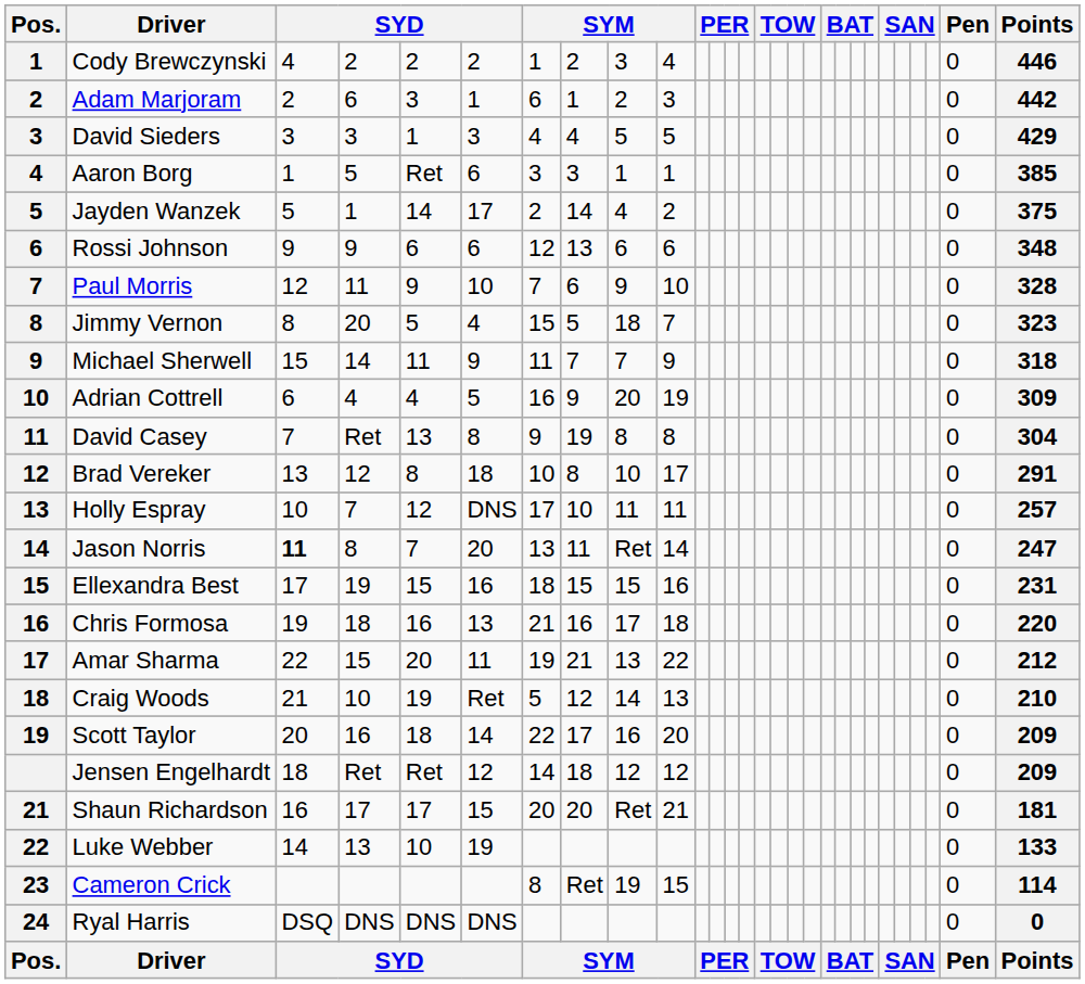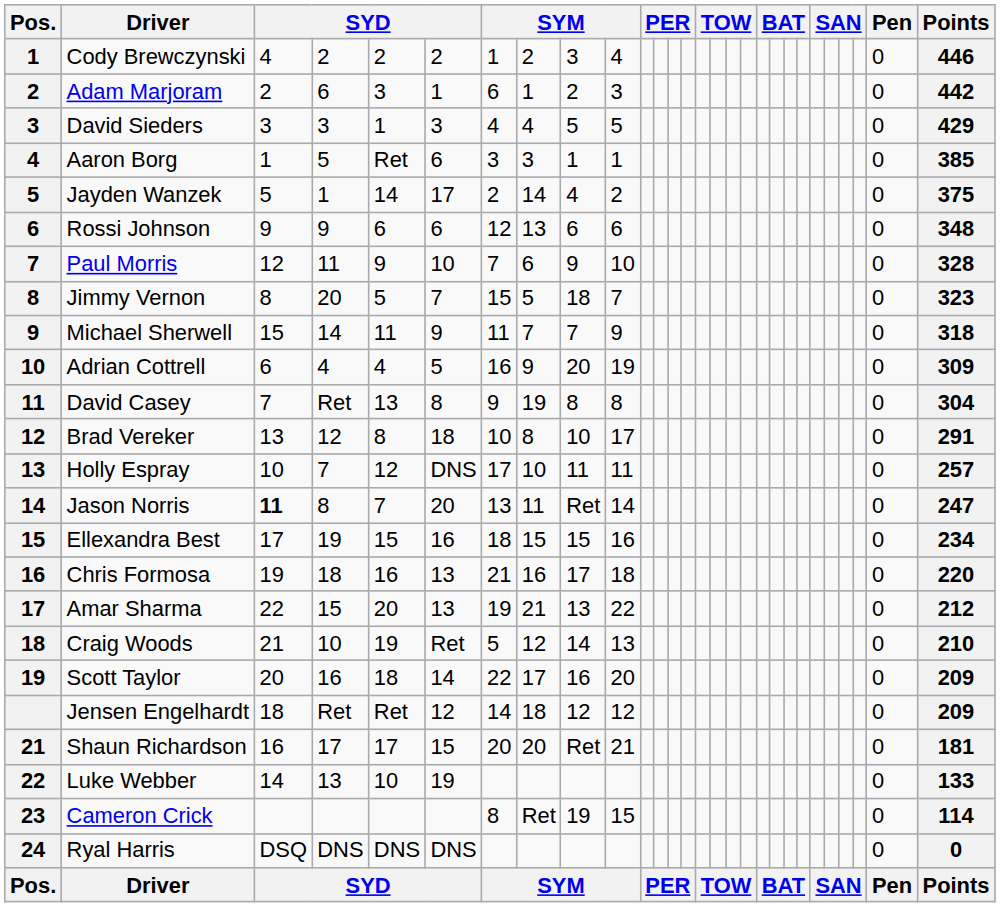Jimmy Vernon | column 6: 4 -> 7
Ellexandra Best | Points: 231 -> 234
Amar Sharma | column 6: 11 -> 13
